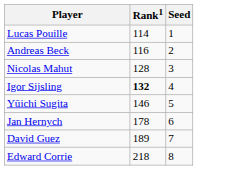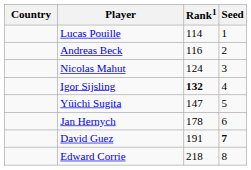+ column: Country
Nicolas Mahut | Rank1: 128 -> 124
Yūichi Sugita | Rank1: 146 -> 147
David Guez | Rank1: 189 -> 191
David Guez | Seed: normal -> bold
